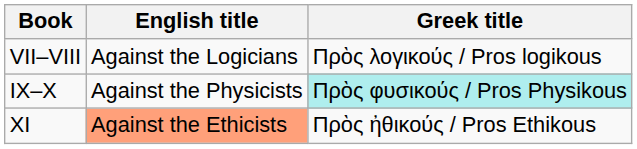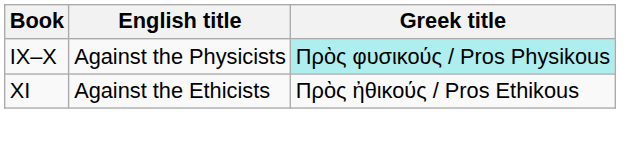- row: VII–VIII | Against the Logicians | Πρὸς λογικούς / Pros logikous
XI | English title: lightsalmon background -> no background
